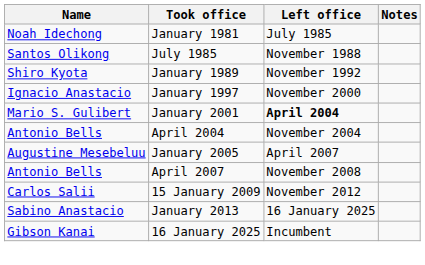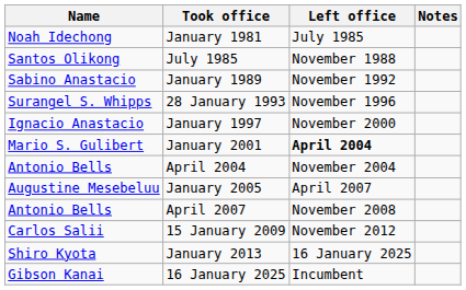January 1989 | Name: Shiro Kyota -> Sabino Anastacio
+ row: Surangel S. Whipps | 28 January 1993 | November 1996
January 2013 | Name: Sabino Anastacio -> Shiro Kyota
